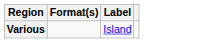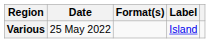+ column: Date | 25 May 2022
